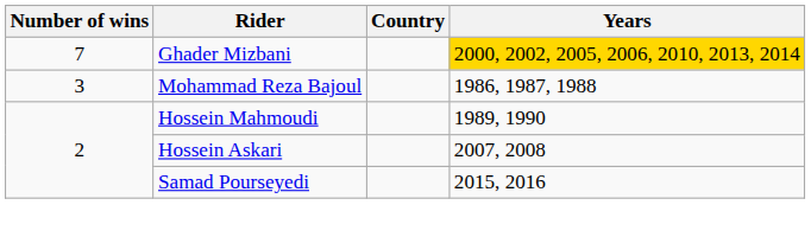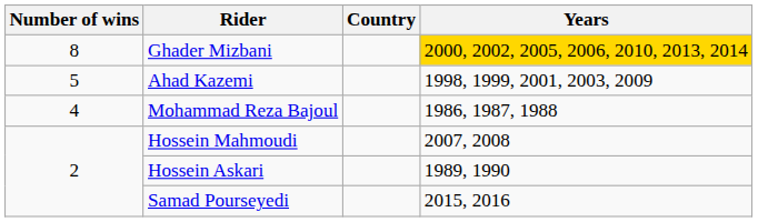Ghader Mizbani | Number of wins: 7 -> 8
+ row: 5 | Ahad Kazemi | 1998, 1999, 2001, 2003, 2009
Mohammad Reza Bajoul | Number of wins: 3 -> 4
Hossein Mahmoudi | Years: 1989, 1990 -> 2007, 2008
Hossein Askari | Years: 2007, 2008 -> 1989, 1990
